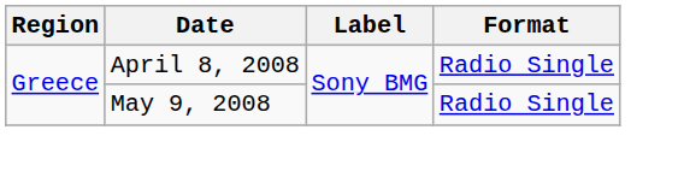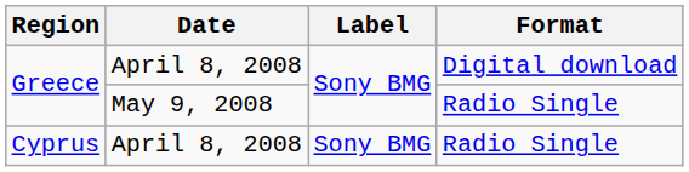Greece / April 8, 2008 | Format: Radio Single -> Digital download
+ row: Cyprus | April 8, 2008 | Sony BMG | Radio Single
